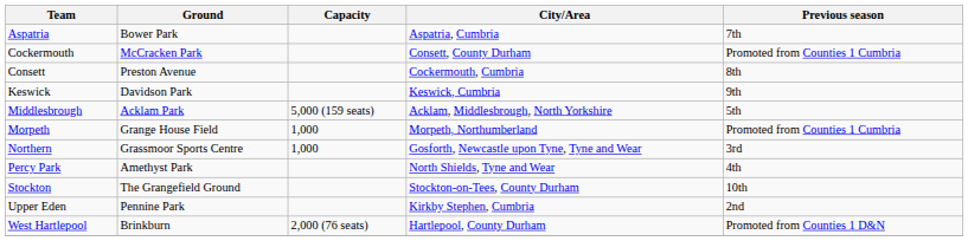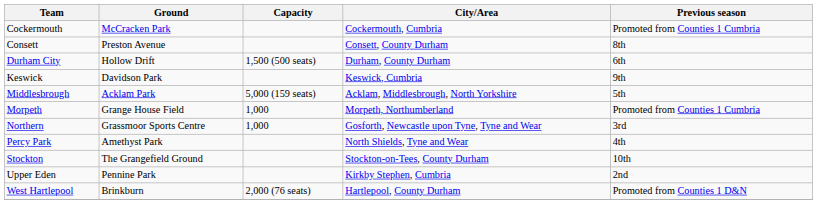- row: Aspatria | Bower Park | Aspatria, Cumbria | 7th
Cockermouth | City/Area: Consett, County Durham -> Cockermouth, Cumbria
Consett | City/Area: Cockermouth, Cumbria -> Consett, County Durham
+ row: Durham City | Hollow Drift | 1,500 (500 seats) | Durham, County Durham | 6th
